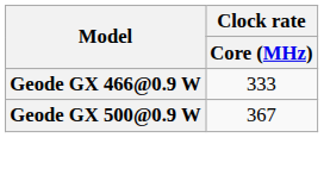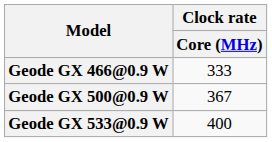+ row: Geode GX 533@0.9 W | 400
